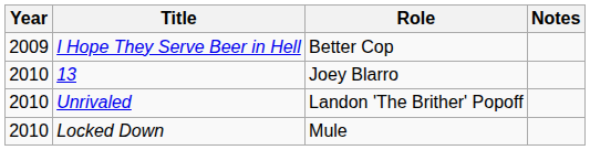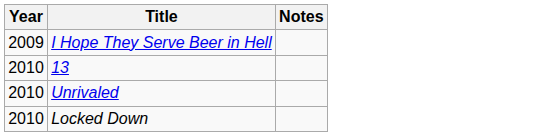- column: Role | Better Cop | Joey Blarro | Landon 'The Brither' Popoff | Mule
